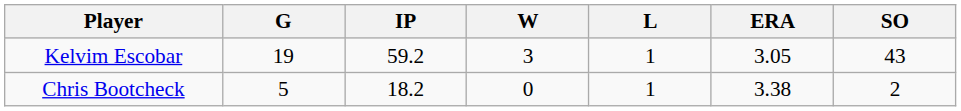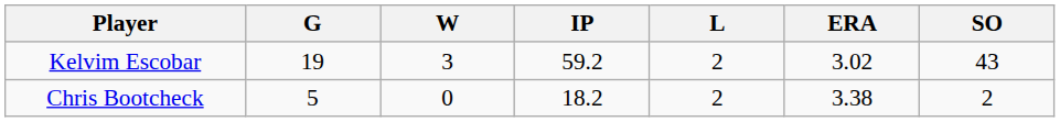columns swapped: IP <-> W
Kelvim Escobar | L: 1 -> 2
Kelvim Escobar | ERA: 3.05 -> 3.02
Chris Bootcheck | L: 1 -> 2
